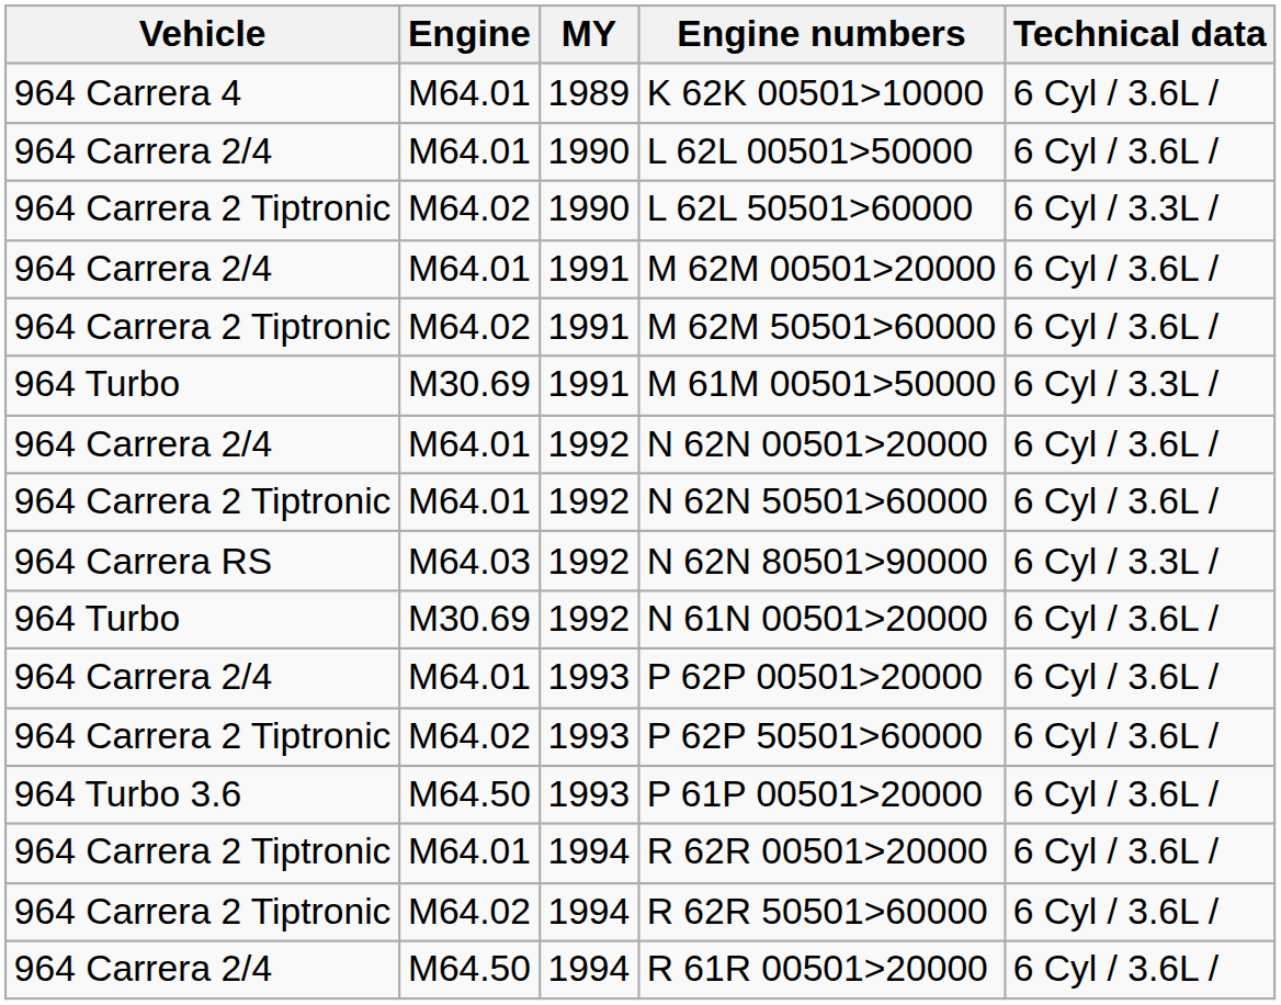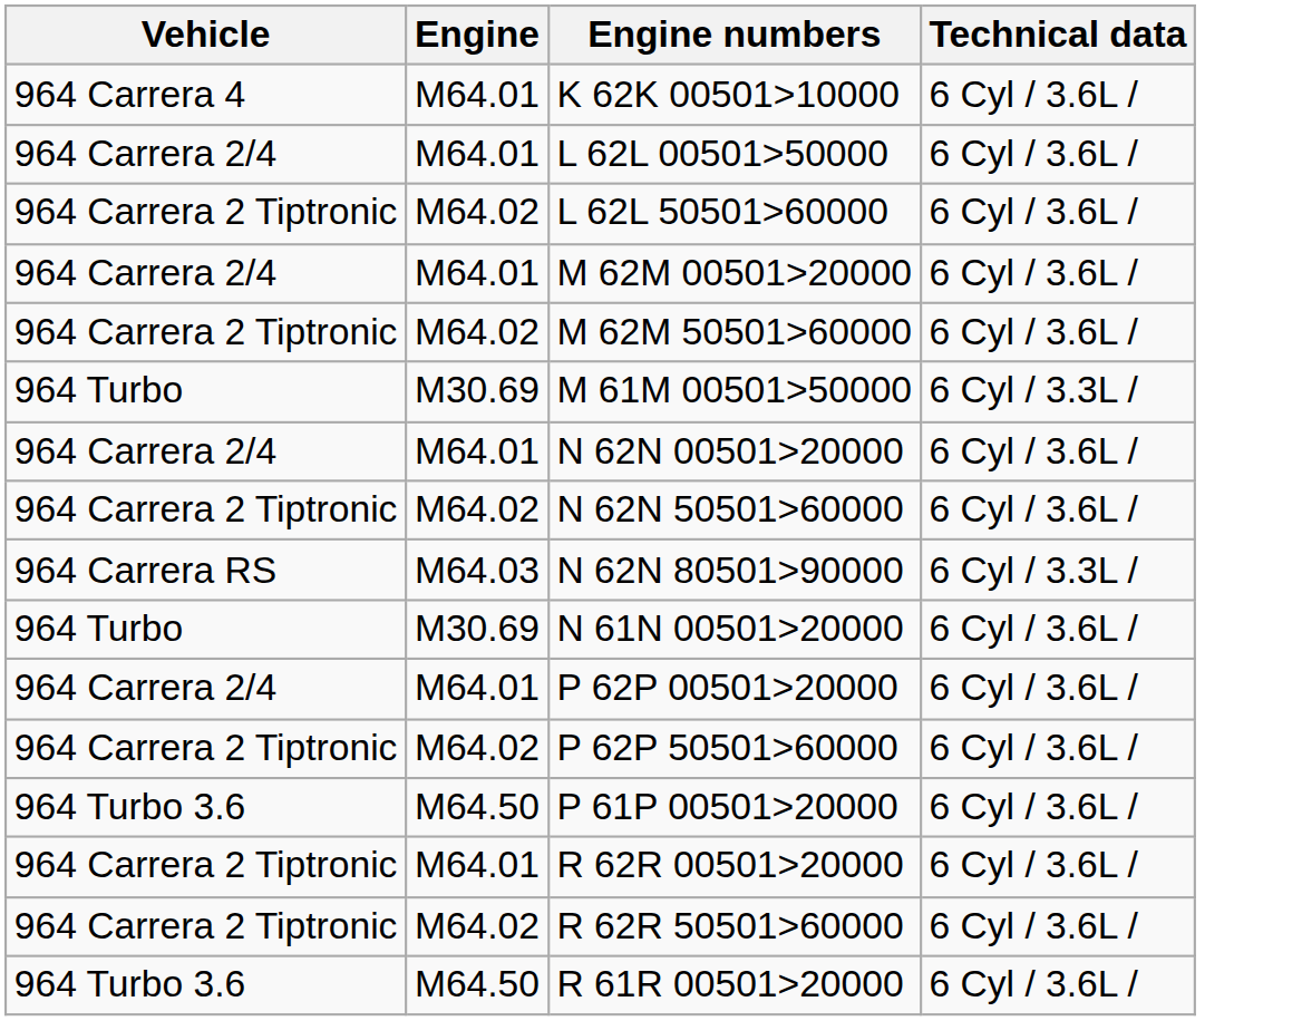- column: MY | 1989 | 1990 | 1990 | 1991 | 1991 | 1991 | 1992 | 1992 | 1992 | 1992 | 1993 | 1993 | 1993 | 1994 | 1994 | 1994
L 62L 50501>60000 | Technical data: 6 Cyl / 3.3L / -> 6 Cyl / 3.6L /
N 62N 50501>60000 | Engine: M64.01 -> M64.02
R 61R 00501>20000 | Vehicle: 964 Carrera 2/4 -> 964 Turbo 3.6
